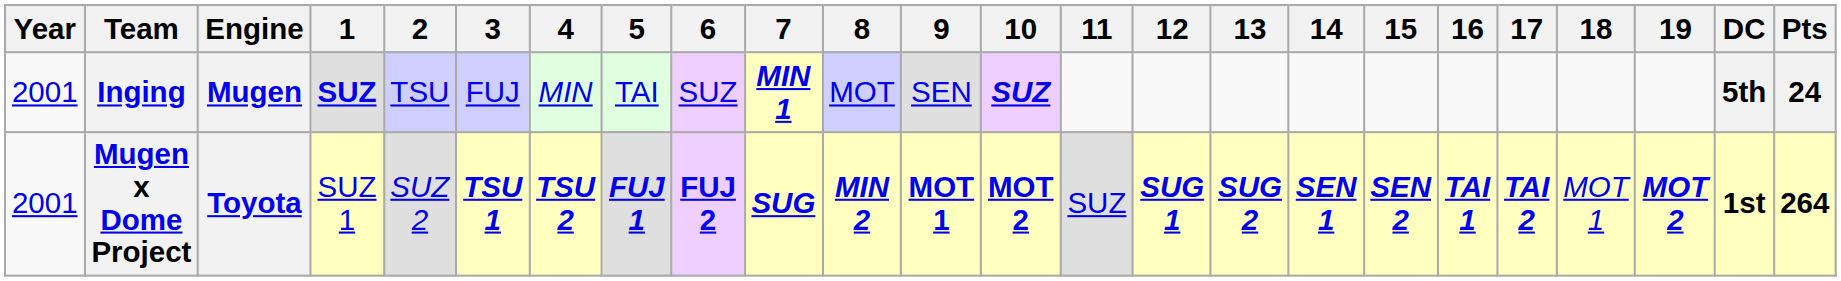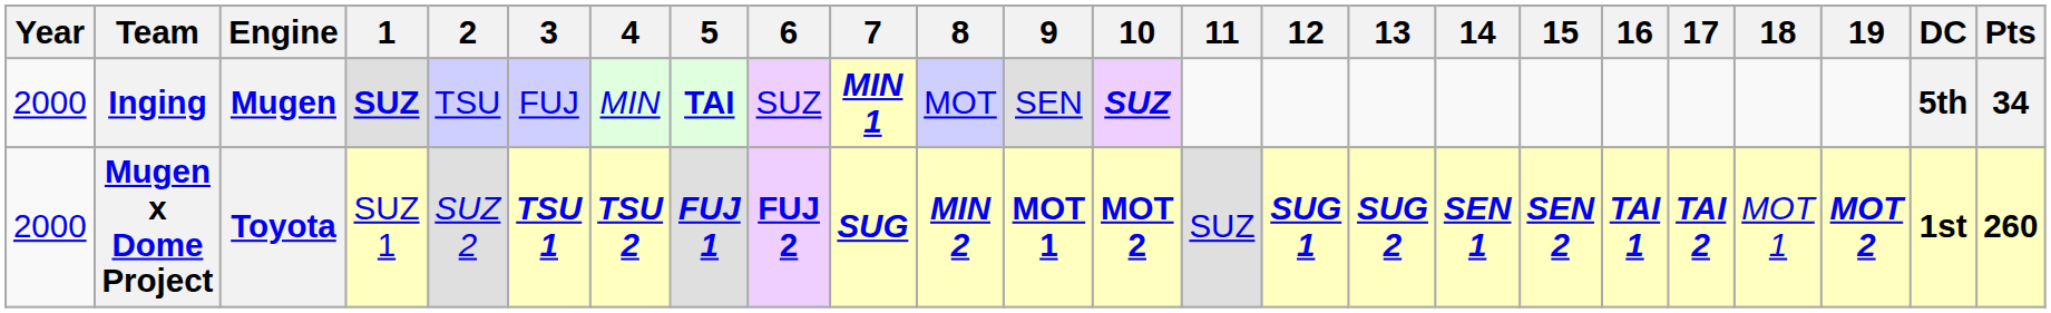Inging | Year: 2001 -> 2000
Inging | 5: normal -> bold
Inging | Pts: 24 -> 34
Mugen x Dome Project | Year: 2001 -> 2000
Mugen x Dome Project | Pts: 264 -> 260
